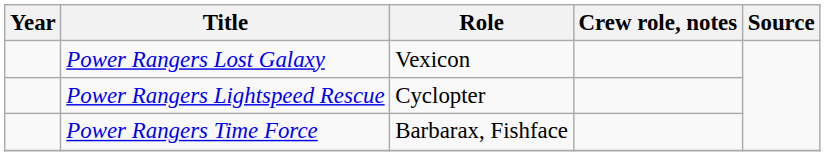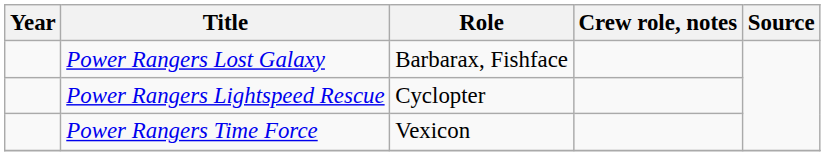Power Rangers Lost Galaxy | Role: Vexicon -> Barbarax, Fishface
Power Rangers Time Force | Role: Barbarax, Fishface -> Vexicon
